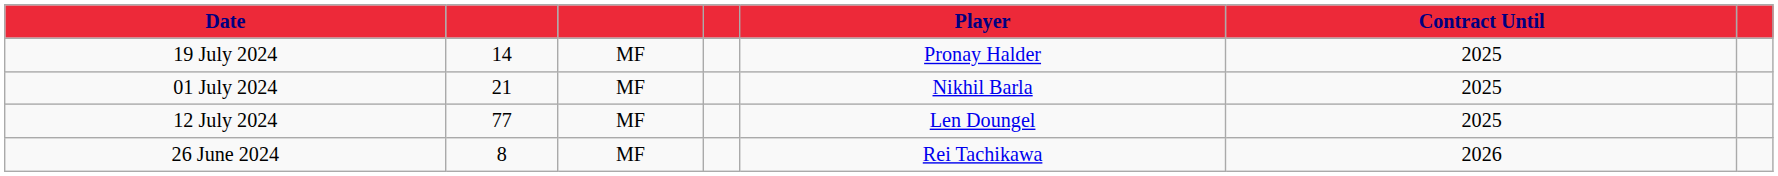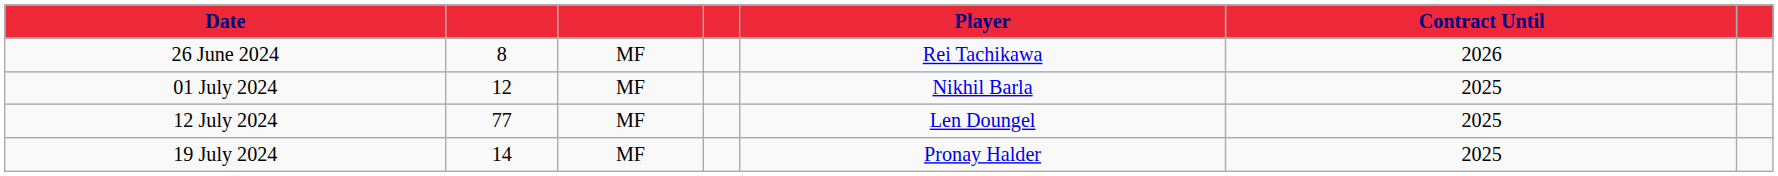rows swapped: 26 June 2024 <-> 19 July 2024
01 July 2024 | column 2: 21 -> 12
